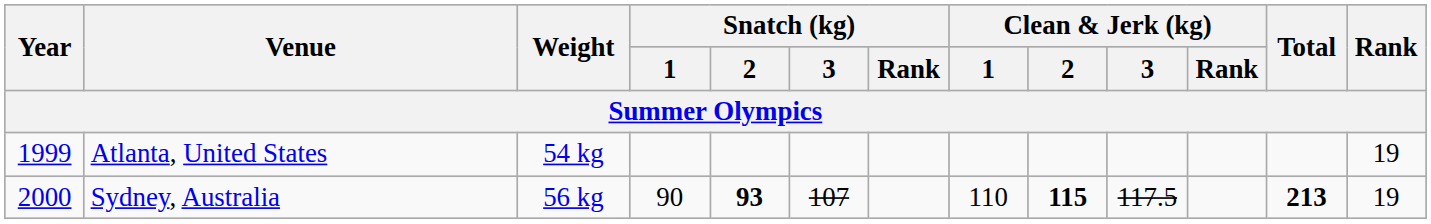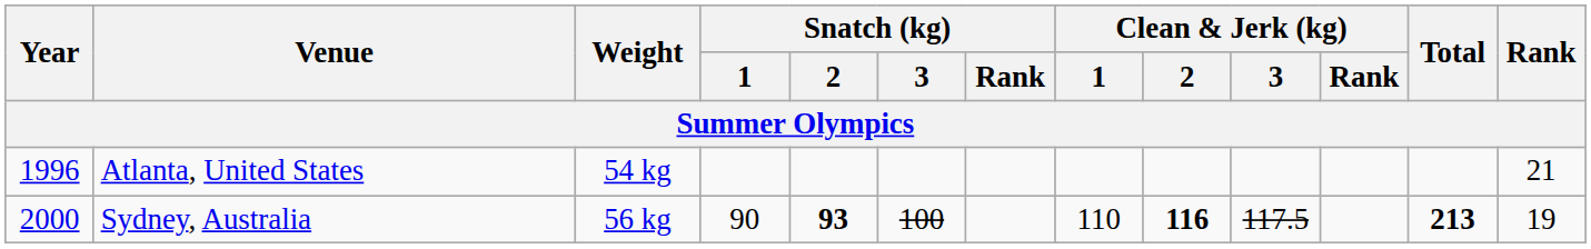Atlanta, United States | Year: 1999 -> 1996
Atlanta, United States | Rank: 19 -> 21
Sydney, Australia | Snatch (kg) / 3: 107 -> 100
Sydney, Australia | Clean & Jerk (kg) / 2: 115 -> 116
